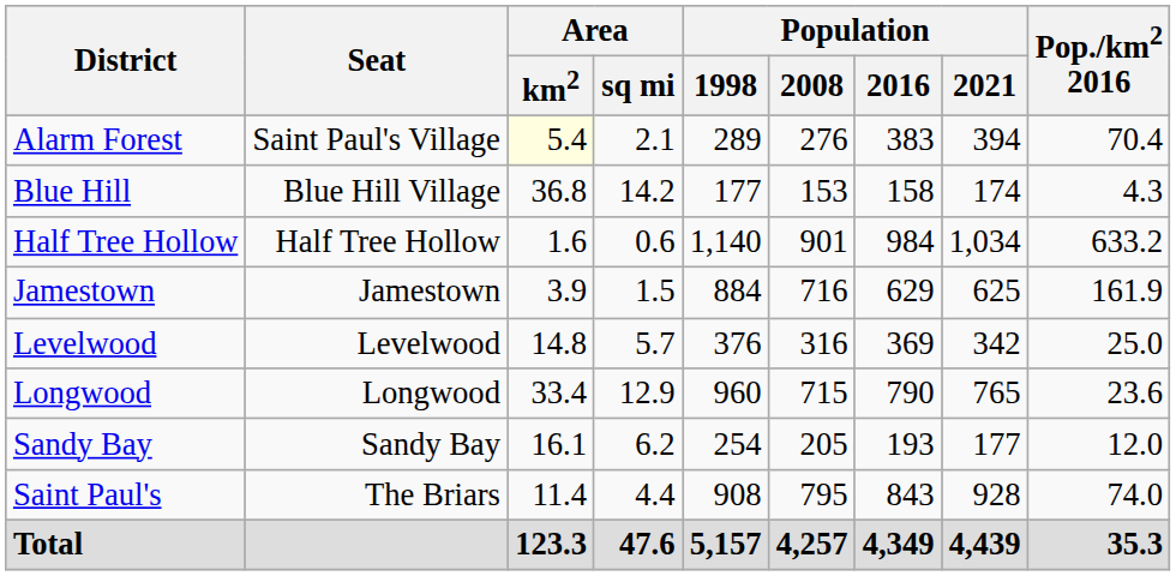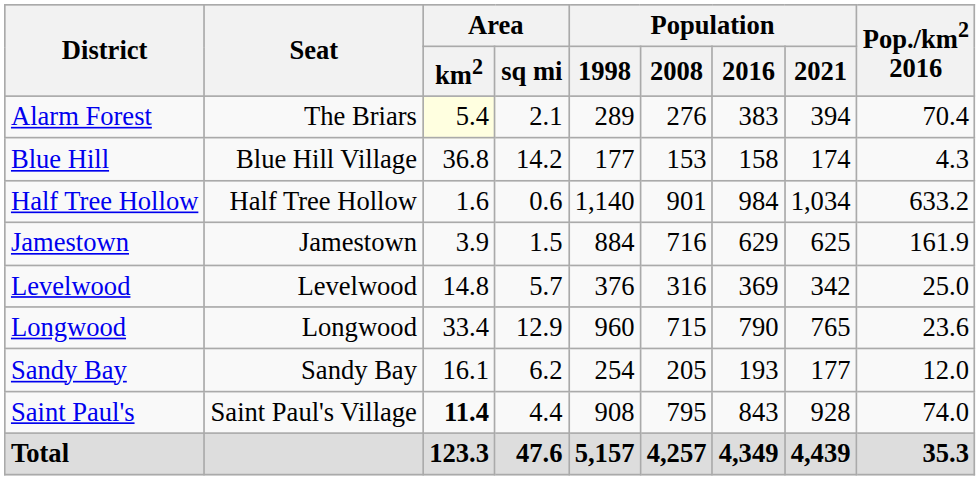Alarm Forest | Seat: Saint Paul's Village -> The Briars
Saint Paul's | Seat: The Briars -> Saint Paul's Village
Saint Paul's | Area / km2: normal -> bold
